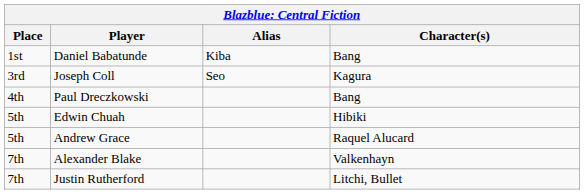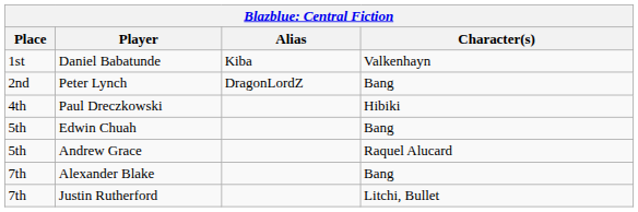Daniel Babatunde | Character(s): Bang -> Valkenhayn
+ row: 2nd | Peter Lynch | DragonLordZ | Bang
- row: 3rd | Joseph Coll | Seo | Kagura
Paul Dreczkowski | Character(s): Bang -> Hibiki
Edwin Chuah | Character(s): Hibiki -> Bang
Alexander Blake | Character(s): Valkenhayn -> Bang
